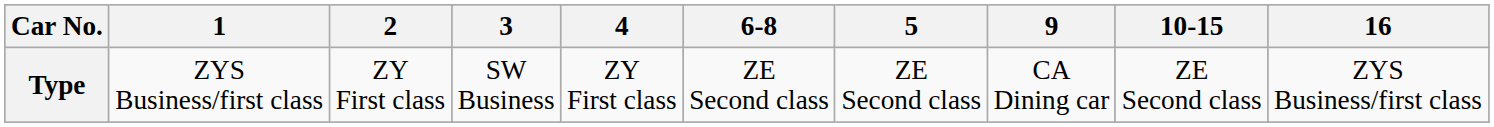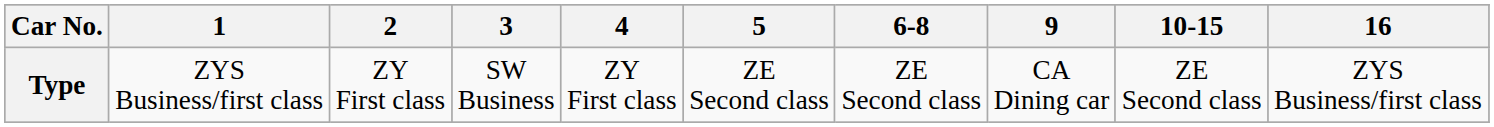columns swapped: 5 <-> 6-8
